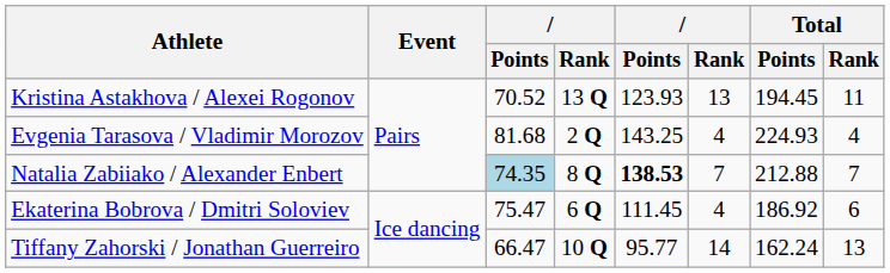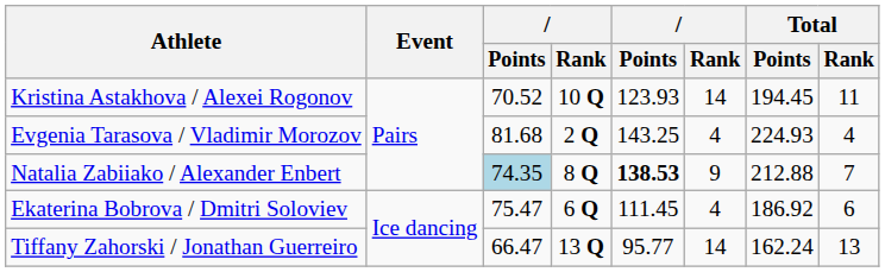Kristina Astakhova / Alexei Rogonov | column 4: 13 Q -> 10 Q
Kristina Astakhova / Alexei Rogonov | column 6: 13 -> 14
Natalia Zabiiako / Alexander Enbert | column 6: 7 -> 9
Tiffany Zahorski / Jonathan Guerreiro | column 4: 10 Q -> 13 Q
